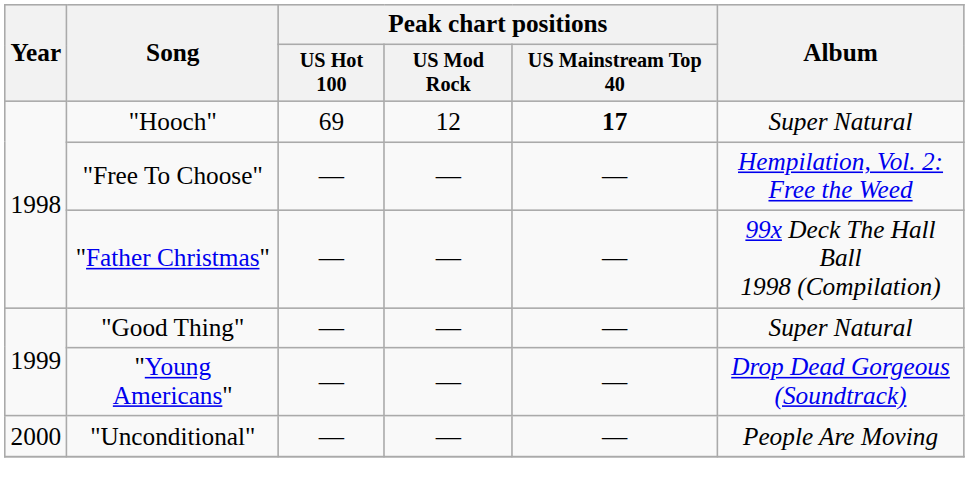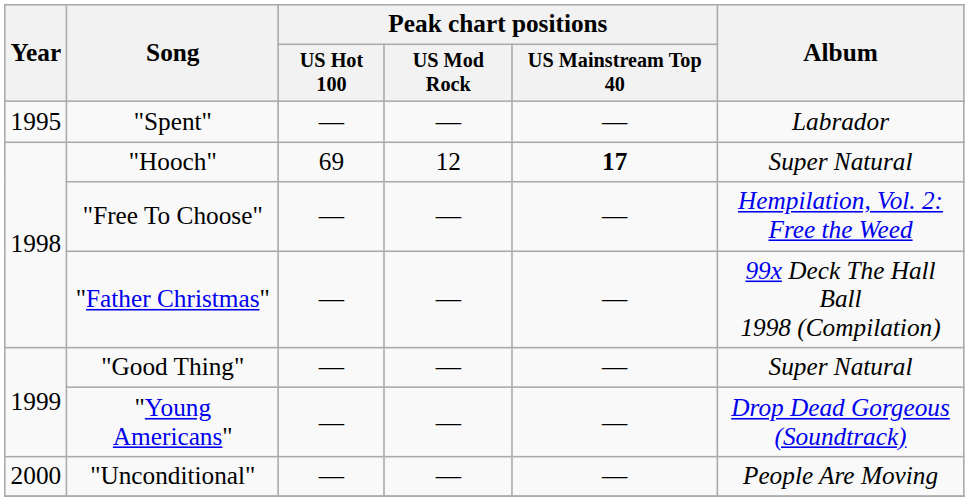+ row: 1995 | "Spent" | — | — | — | Labrador
